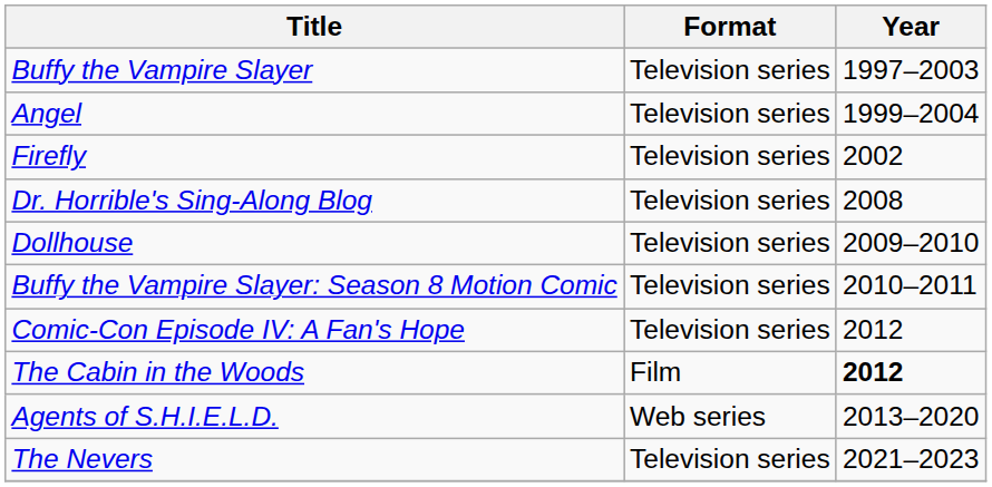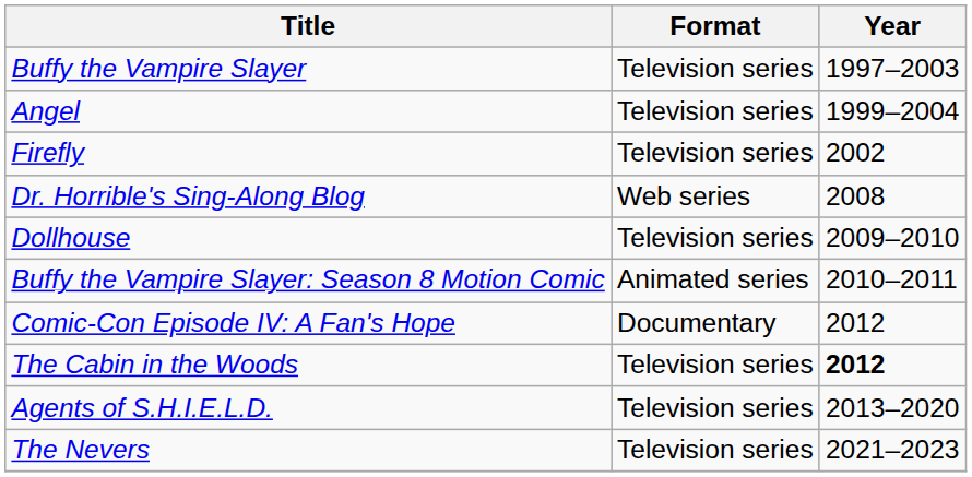Dr. Horrible's Sing-Along Blog | Format: Television series -> Web series
Buffy the Vampire Slayer: Season 8 Motion Comic | Format: Television series -> Animated series
Comic-Con Episode IV: A Fan's Hope | Format: Television series -> Documentary
The Cabin in the Woods | Format: Film -> Television series
Agents of S.H.I.E.L.D. | Format: Web series -> Television series
